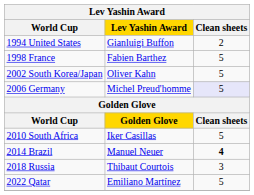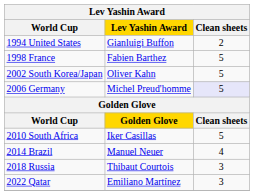2014 Brazil | Clean sheets: bold -> normal
2022 Qatar | Clean sheets: 5 -> 3
